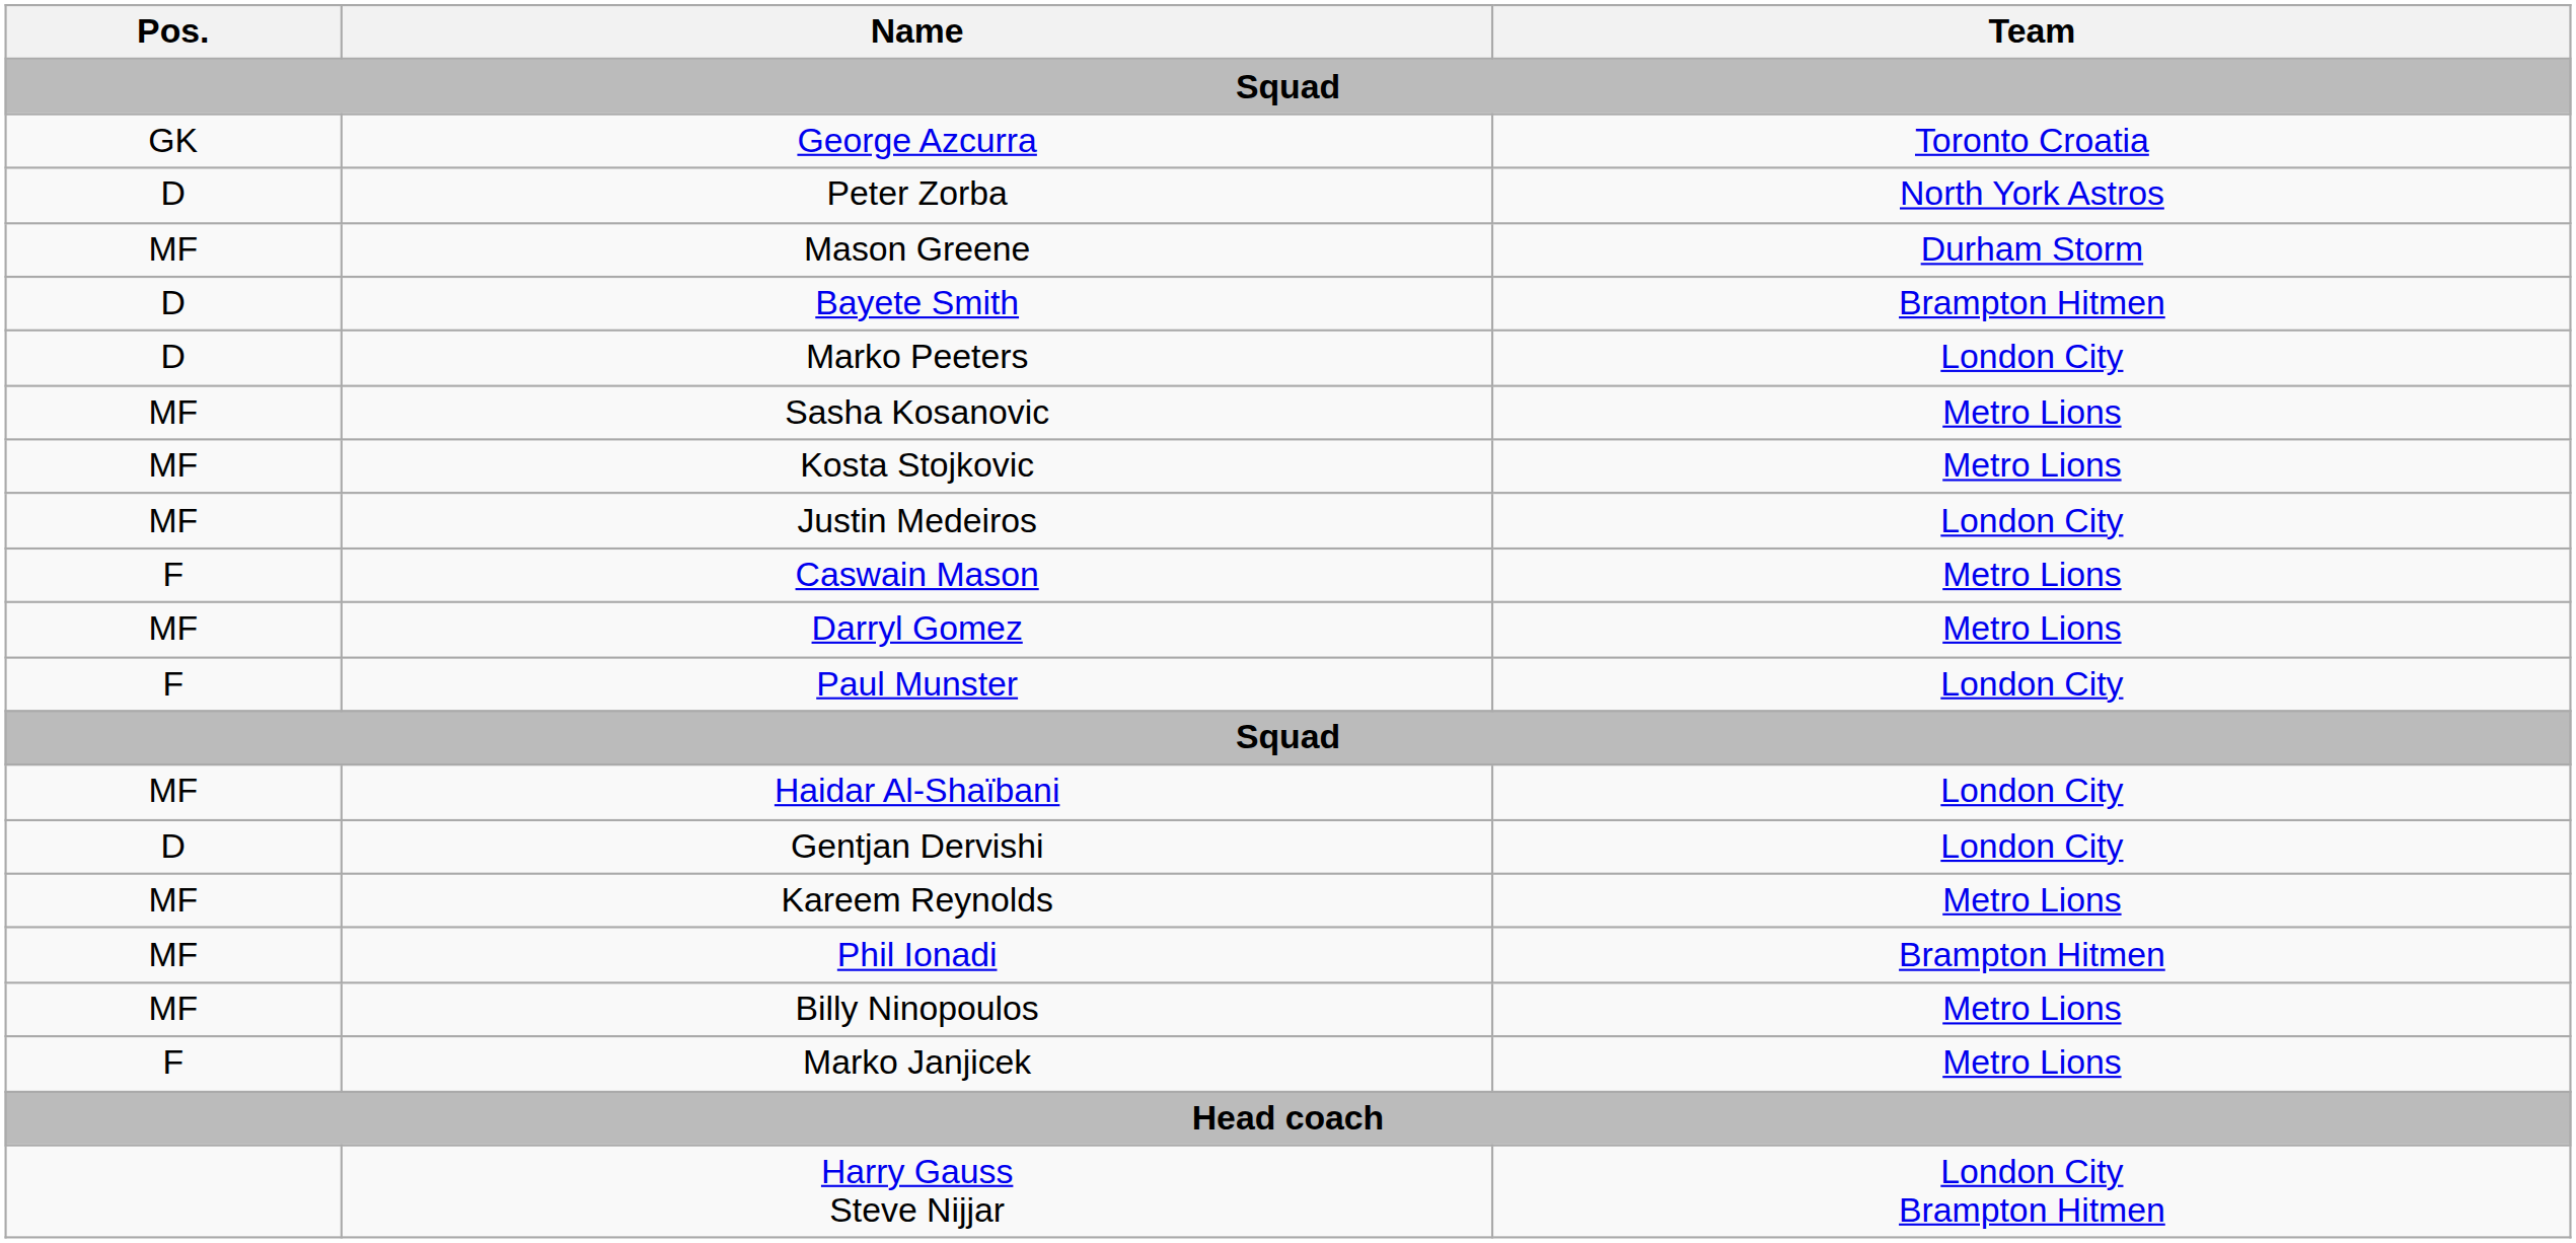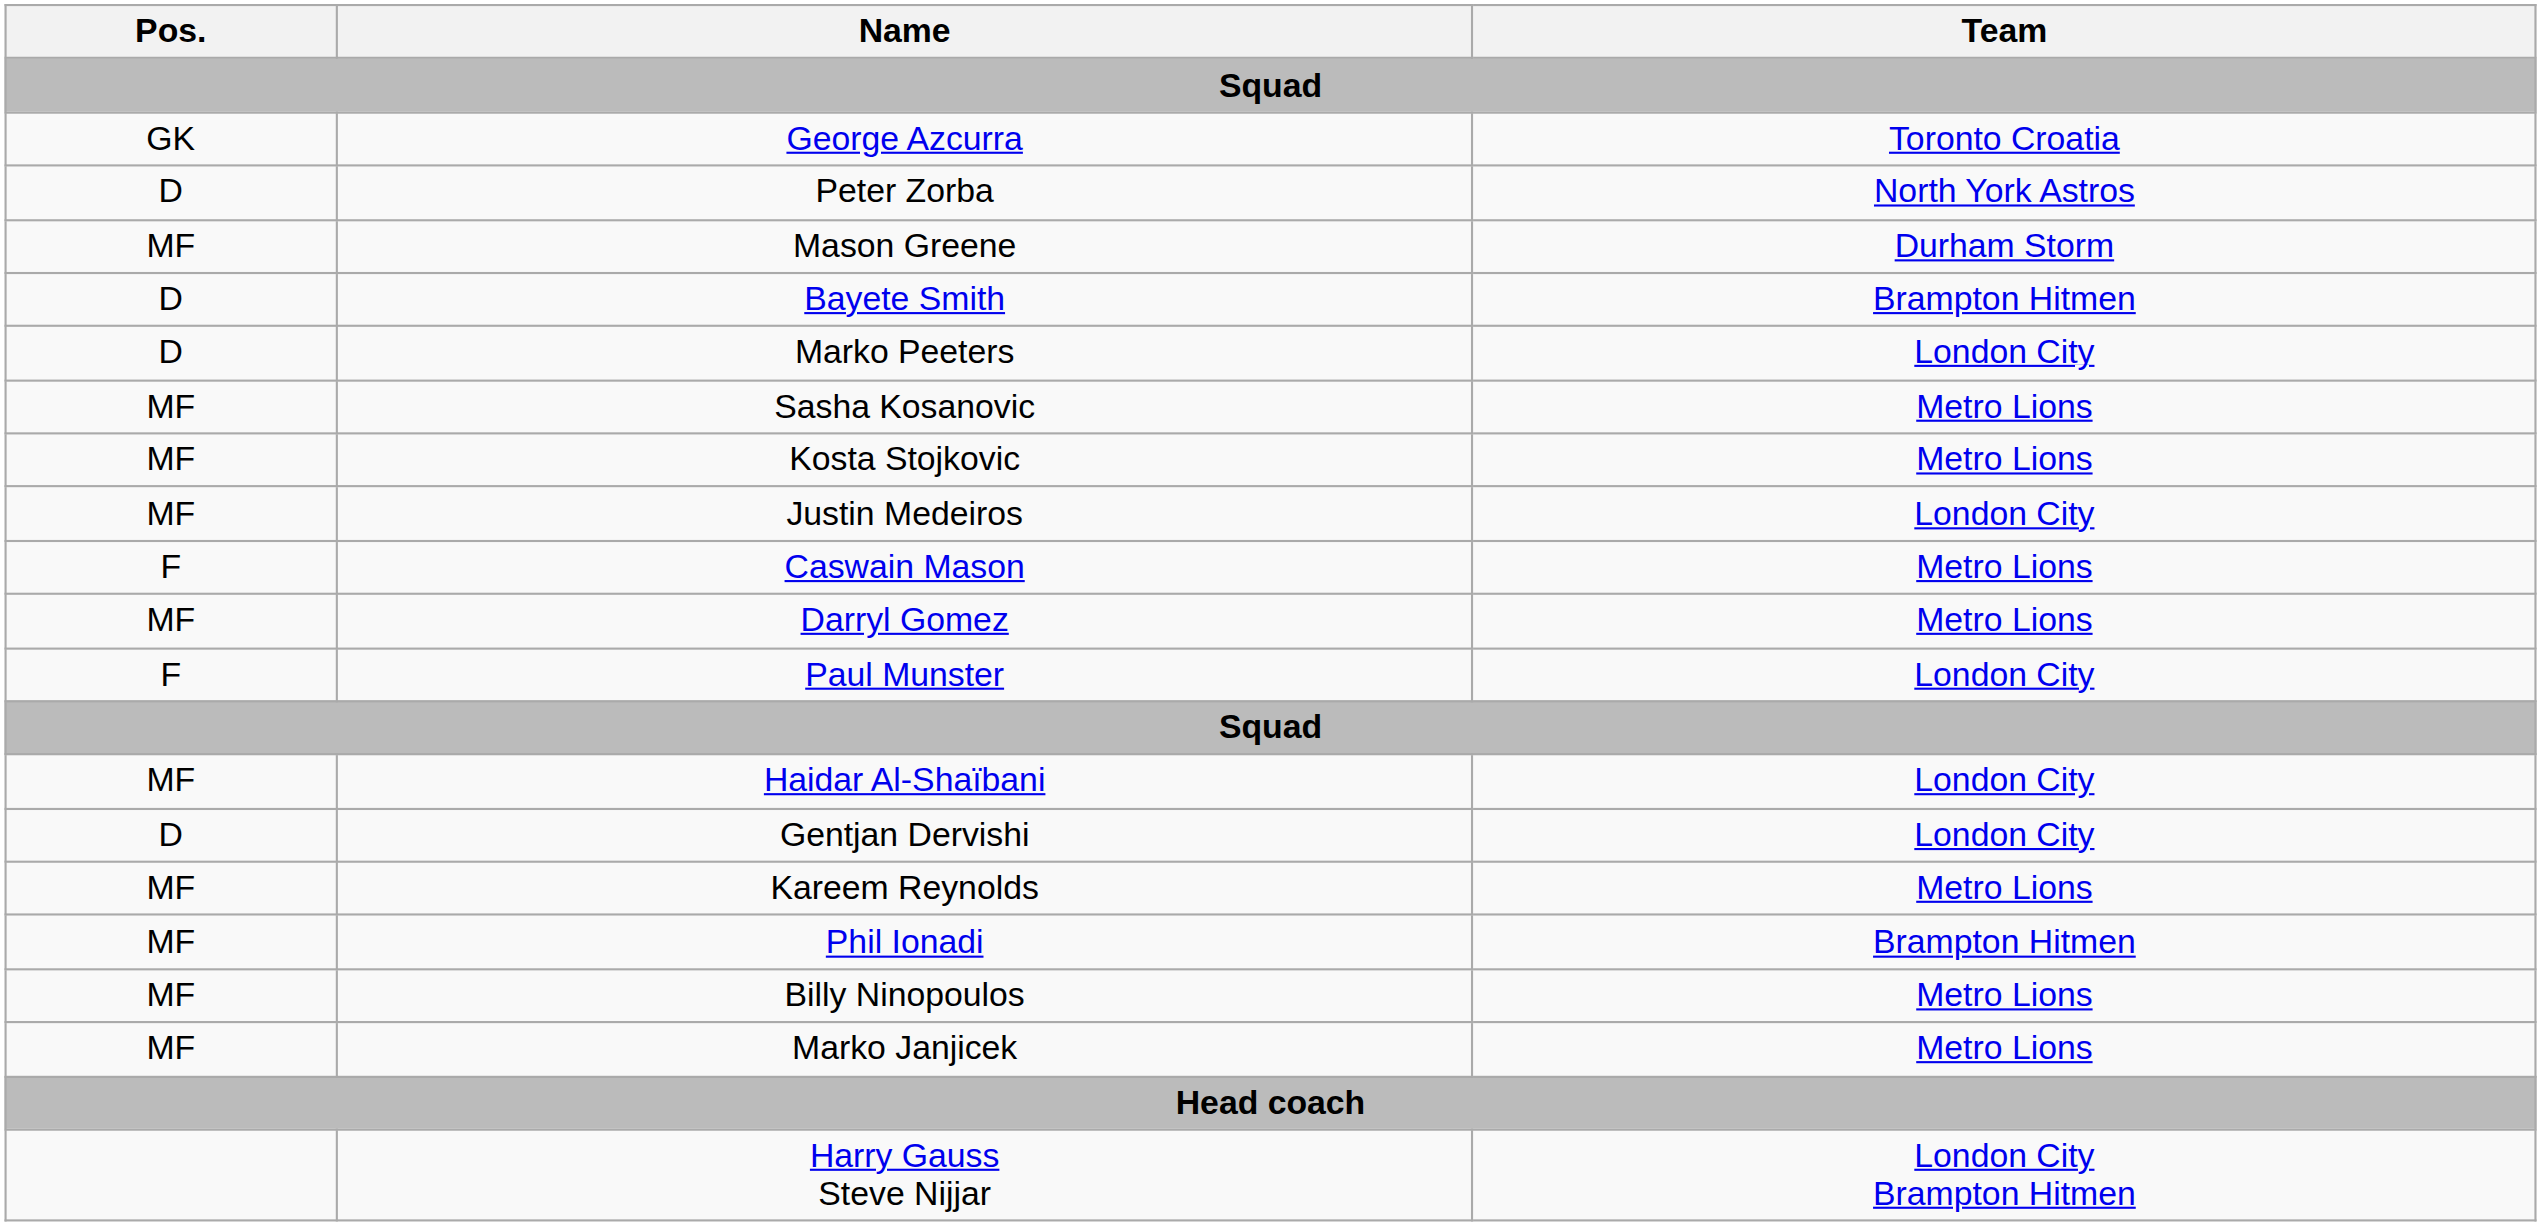Marko Janjicek | Pos.: F -> MF
